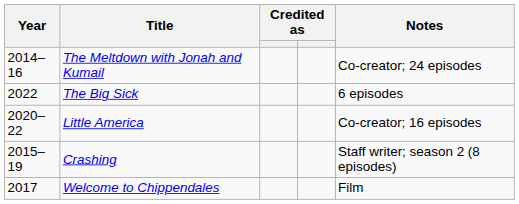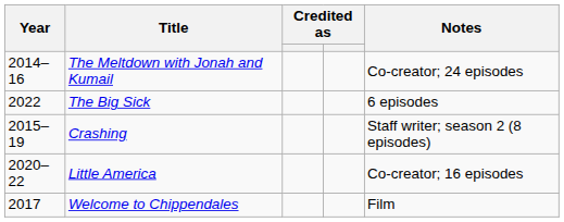rows swapped: Crashing <-> Little America
